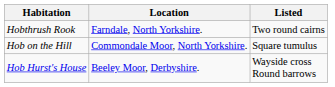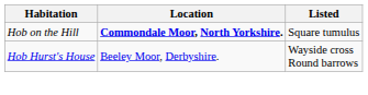- row: Hobthrush Rook | Farndale, North Yorkshire. | Two round cairns
Hob on the Hill | Location: normal -> bold
